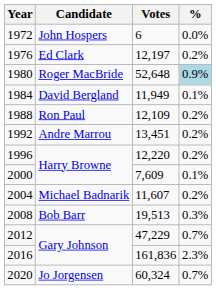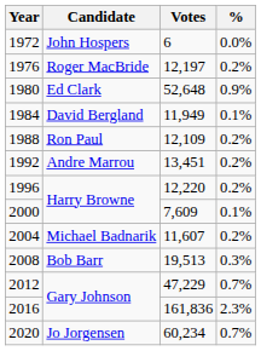1976 | Candidate: Ed Clark -> Roger MacBride
1980 | Candidate: Roger MacBride -> Ed Clark
1980 | %: lightblue background -> no background
2020 | Votes: 60,324 -> 60,234
